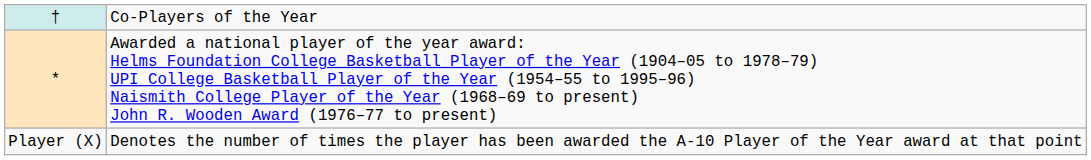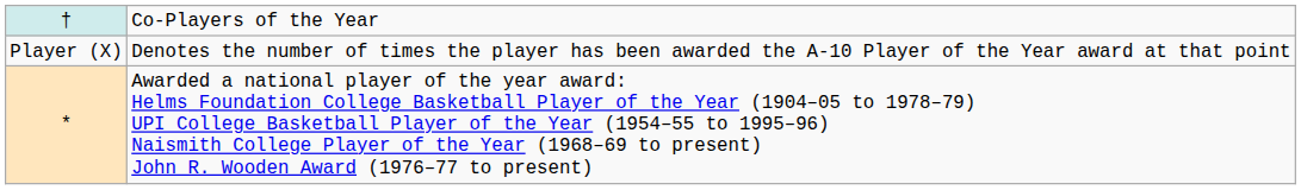rows swapped: * <-> Player (X)
